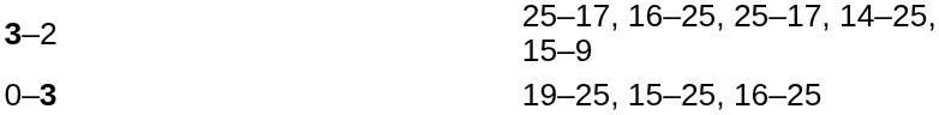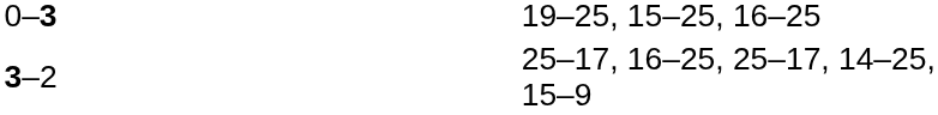rows swapped: 0–3 <-> 3–2
